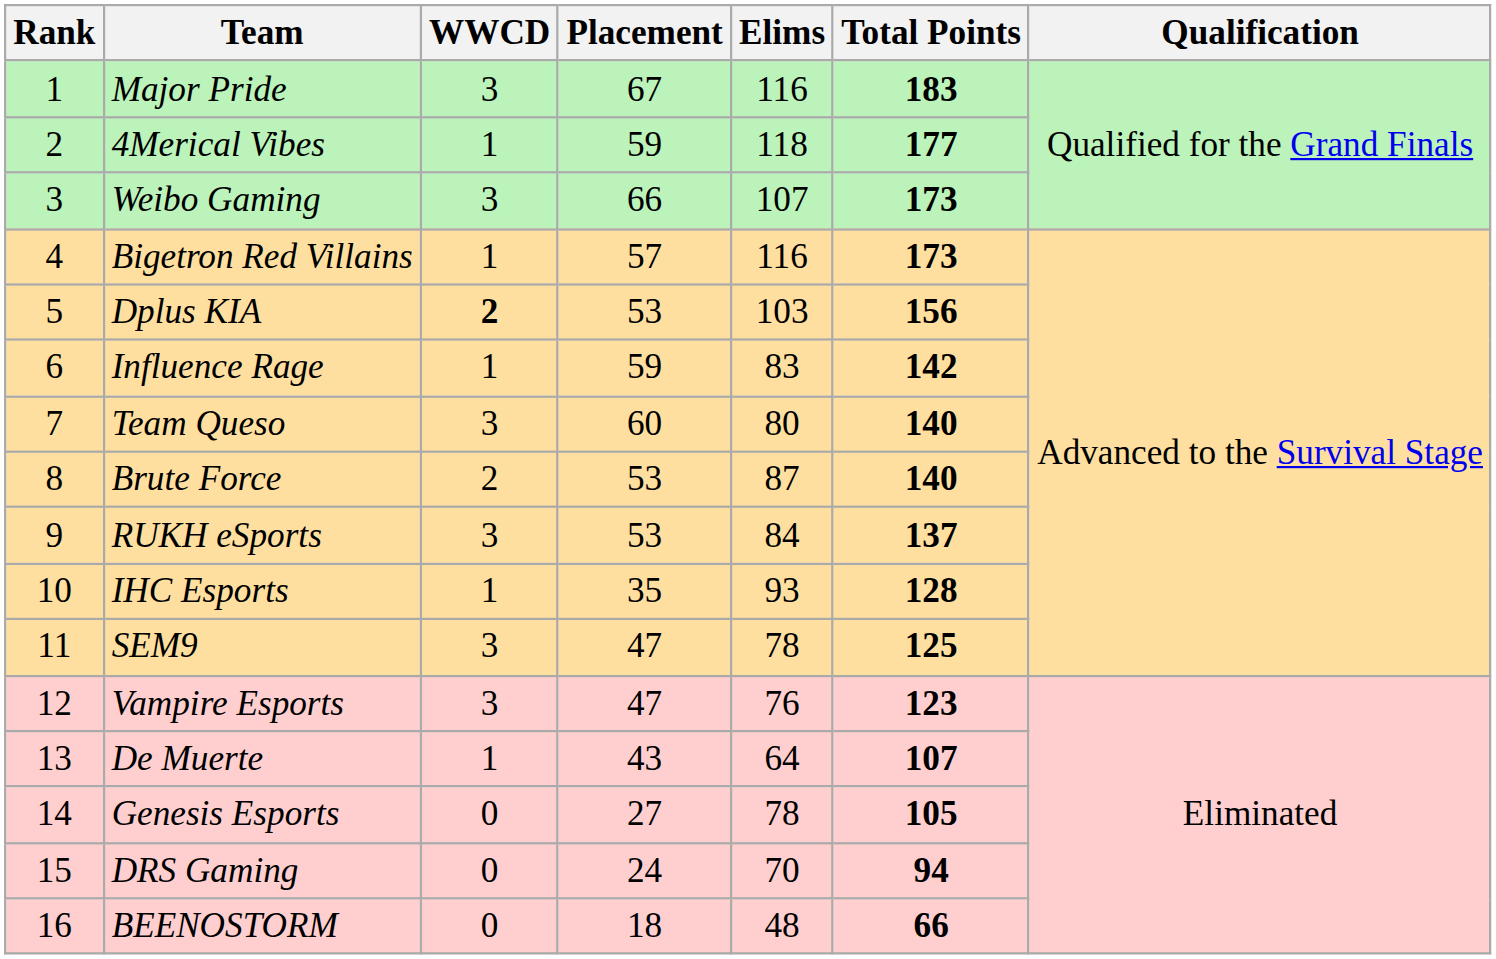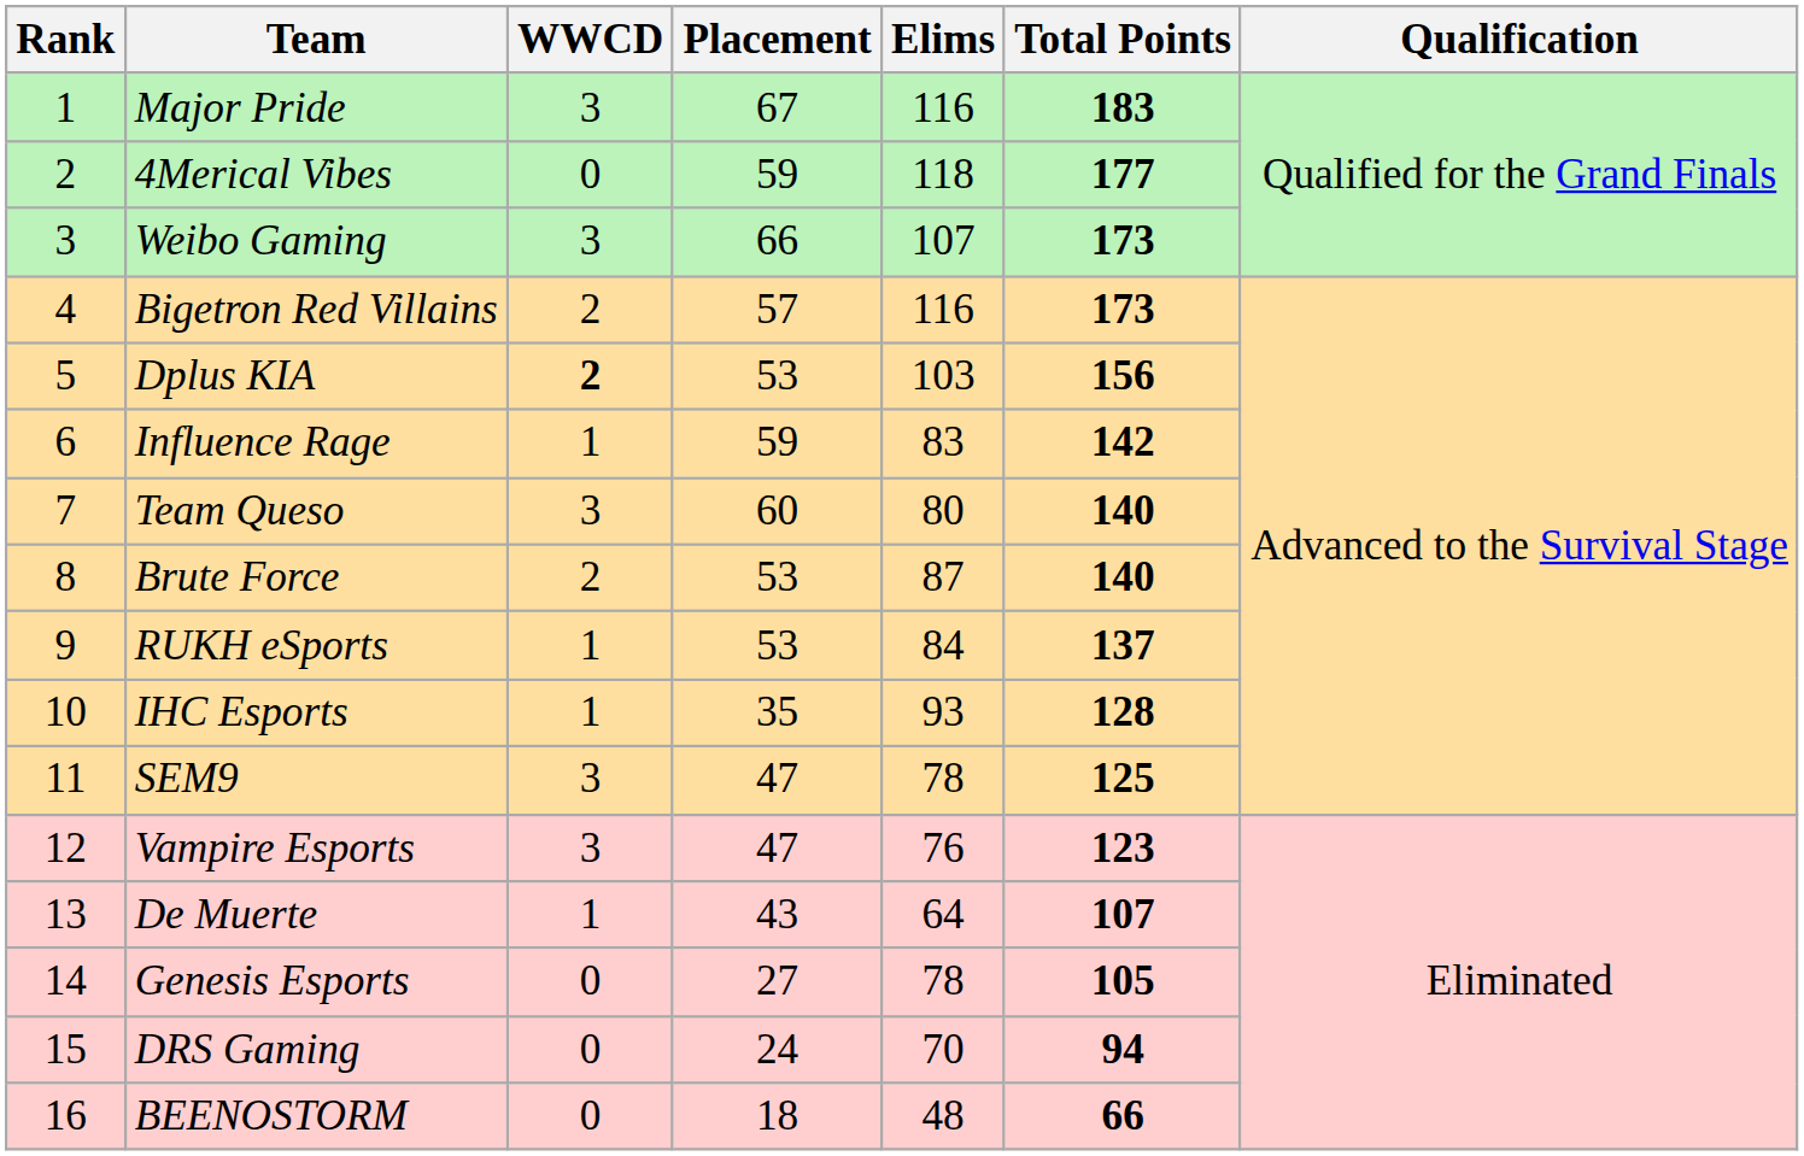4Merical Vibes | WWCD: 1 -> 0
Bigetron Red Villains | WWCD: 1 -> 2
RUKH eSports | WWCD: 3 -> 1
